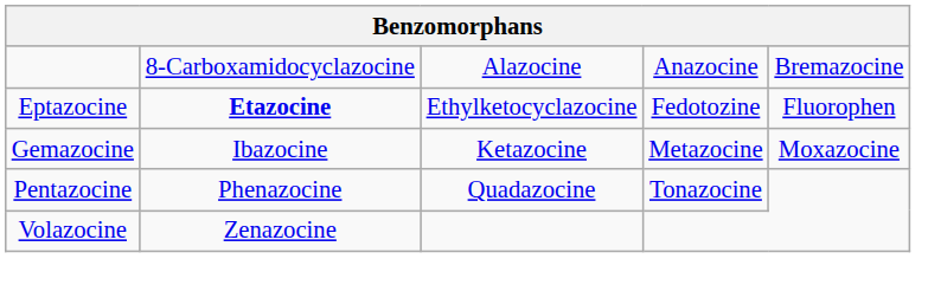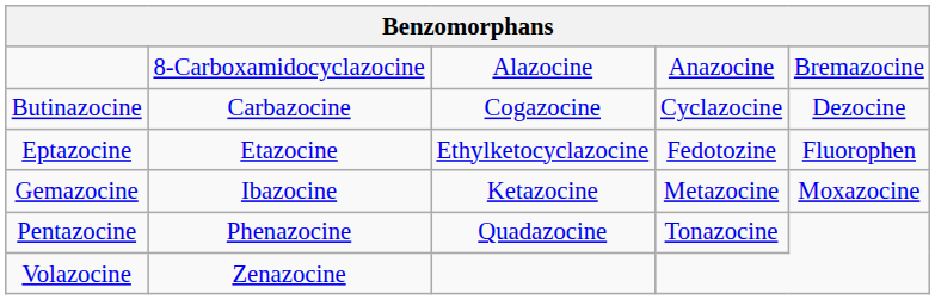+ row: Butinazocine | Carbazocine | Cogazocine | Cyclazocine | Dezocine
Eptazocine | column 2: bold -> normal
